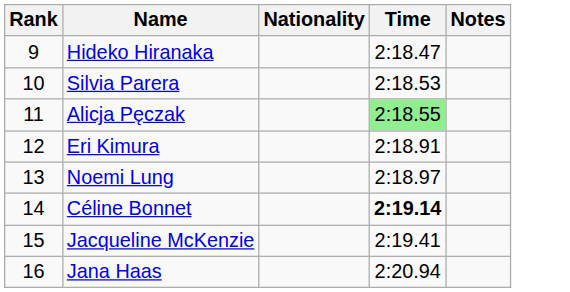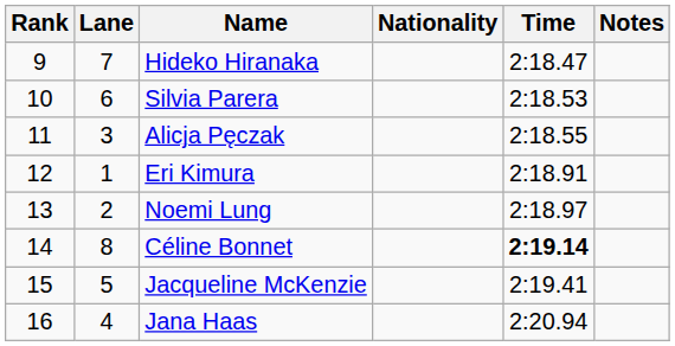+ column: Lane | 7 | 6 | 3 | 1 | 2 | 8 | 5 | 4
Alicja Pęczak | Time: lightgreen background -> no background
